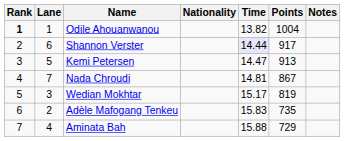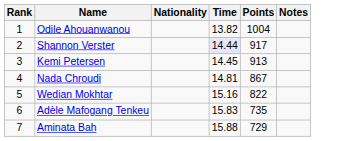- column: Lane | 1 | 6 | 5 | 7 | 3 | 2 | 4
Odile Ahouanwanou | Rank: bold -> normal
Kemi Petersen | Time: 14.47 -> 14.45
Wedian Mokhtar | Time: 15.17 -> 15.16
Wedian Mokhtar | Points: 819 -> 822
